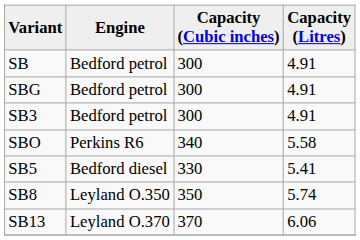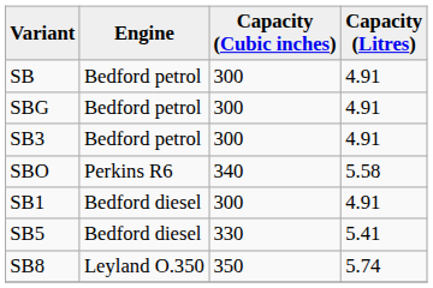+ row: SB1 | Bedford diesel | 300 | 4.91
- row: SB13 | Leyland O.370 | 370 | 6.06
